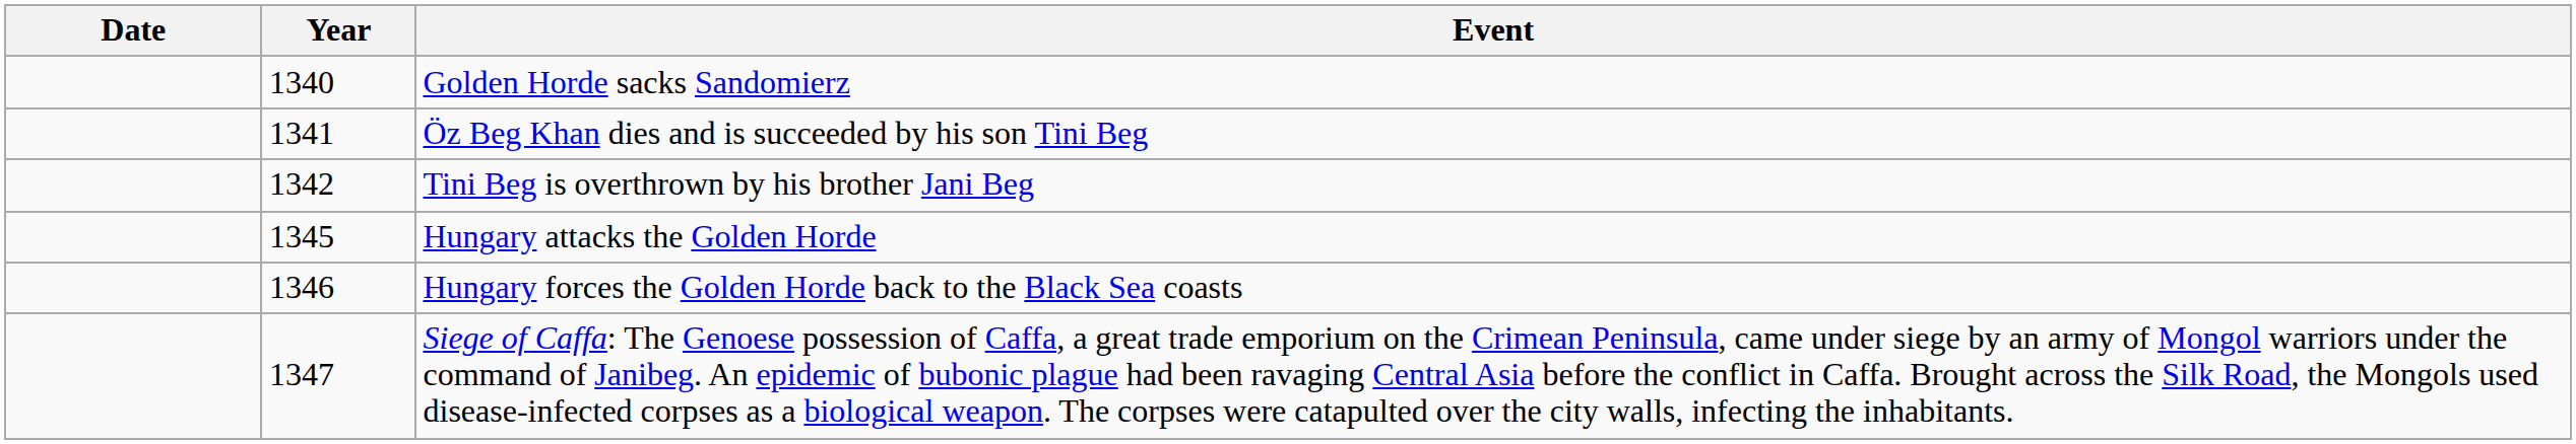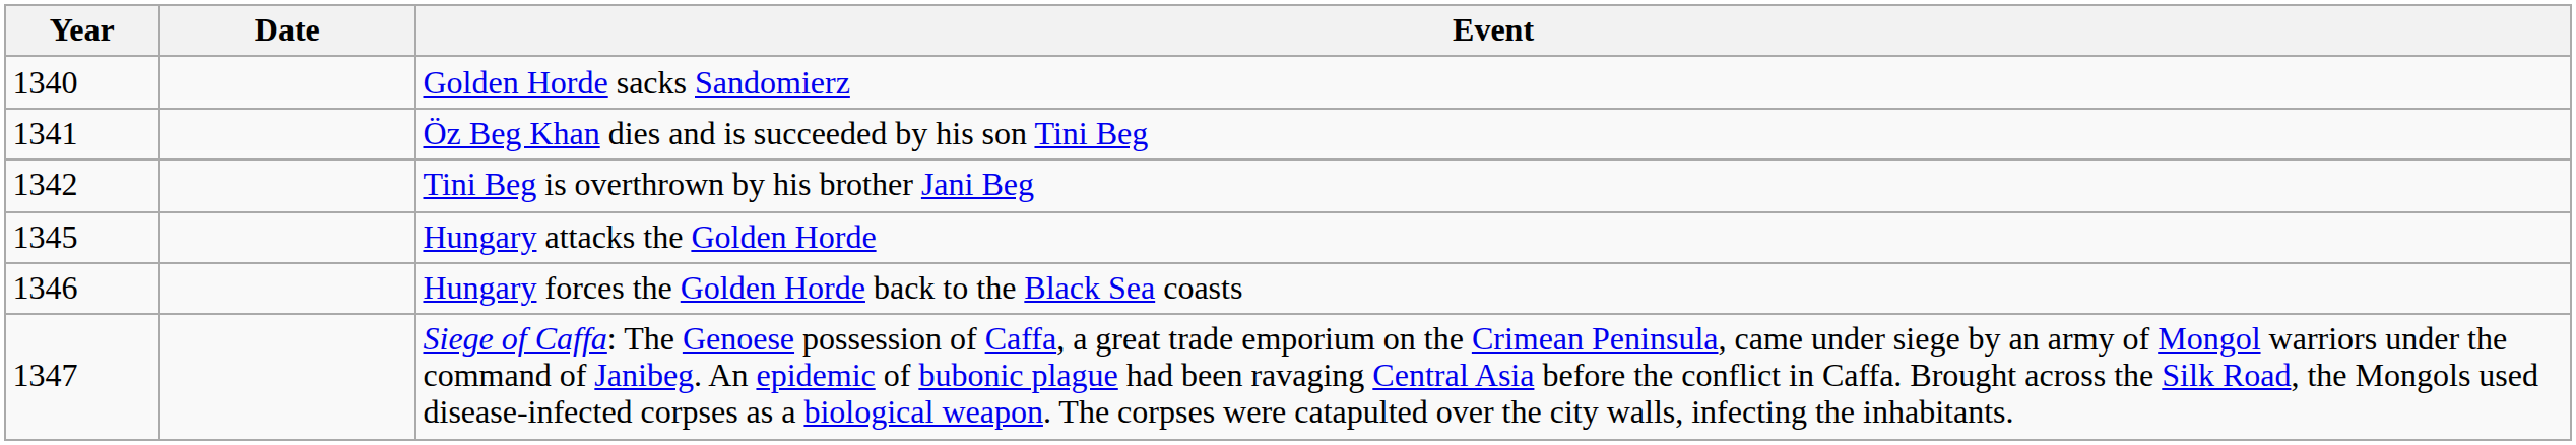columns swapped: Year <-> Date
